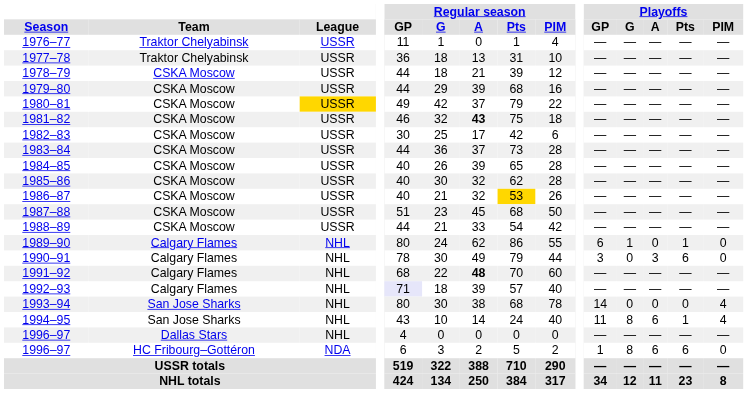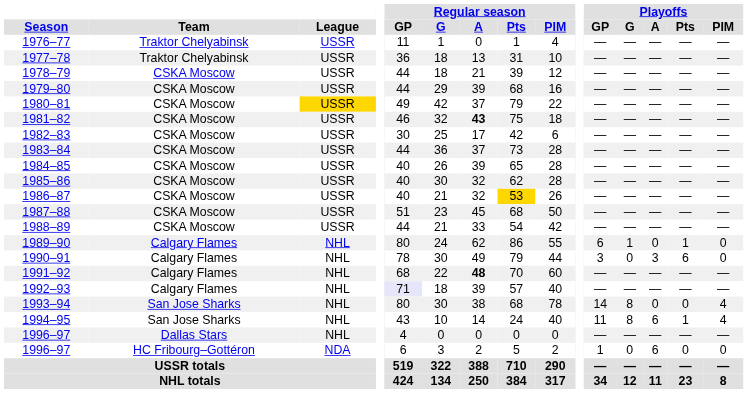1993–94 | Playoffs / G: 0 -> 8
1996–97 / HC Fribourg–Gottéron | Playoffs / G: 8 -> 0
1996–97 / HC Fribourg–Gottéron | Playoffs / Pts: 6 -> 0
